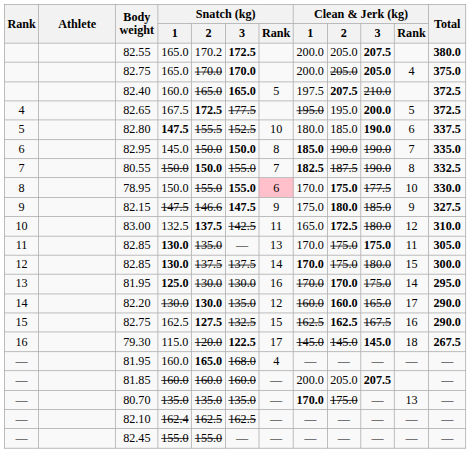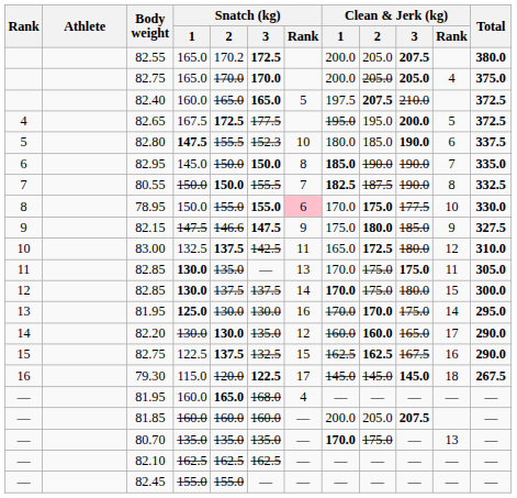82.80 | Snatch (kg) / 3: 152.5 -> 152.3
80.55 | Snatch (kg) / 3: 155.0 -> 155.5
15 / 82.75 | Snatch (kg) / 1: 162.5 -> 122.5
15 / 82.75 | Snatch (kg) / 2: 127.5 -> 137.5
82.10 | Snatch (kg) / 1: 162.4 -> 162.5
